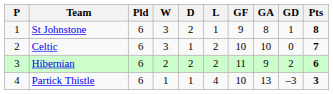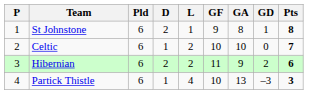- column: W | 3 | 3 | 2 | 1
